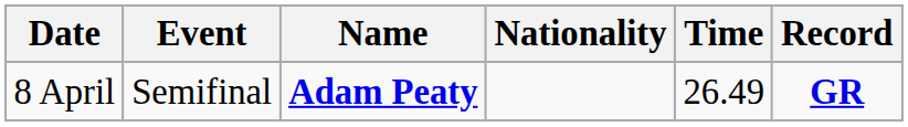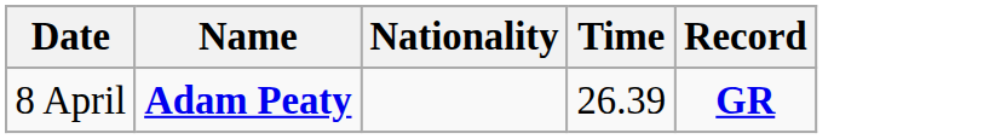- column: Event | Semifinal
8 April | Time: 26.49 -> 26.39
